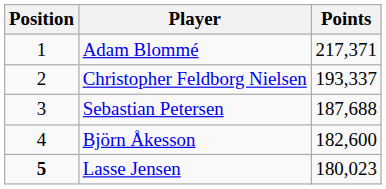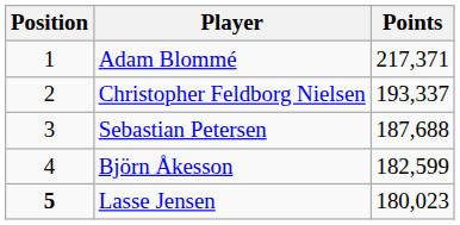Björn Åkesson | Points: 182,600 -> 182,599
